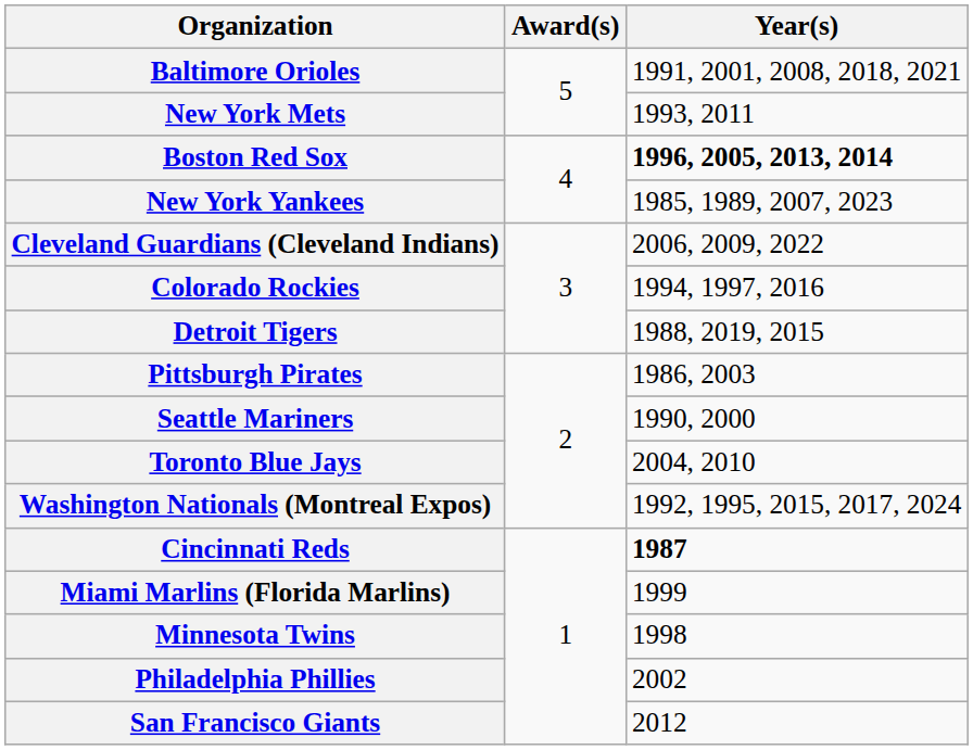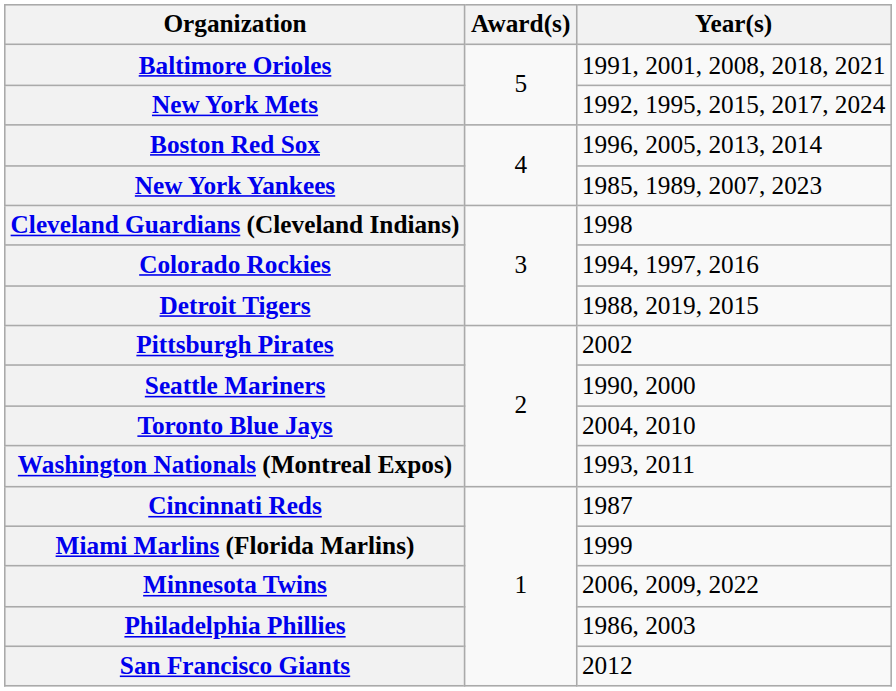New York Mets | Year(s): 1993, 2011 -> 1992, 1995, 2015, 2017, 2024
Boston Red Sox | Year(s): bold -> normal
Cleveland Guardians (Cleveland Indians) | Year(s): 2006, 2009, 2022 -> 1998
Pittsburgh Pirates | Year(s): 1986, 2003 -> 2002
Washington Nationals (Montreal Expos) | Year(s): 1992, 1995, 2015, 2017, 2024 -> 1993, 2011
Cincinnati Reds | Year(s): bold -> normal
Minnesota Twins | Year(s): 1998 -> 2006, 2009, 2022
Philadelphia Phillies | Year(s): 2002 -> 1986, 2003
